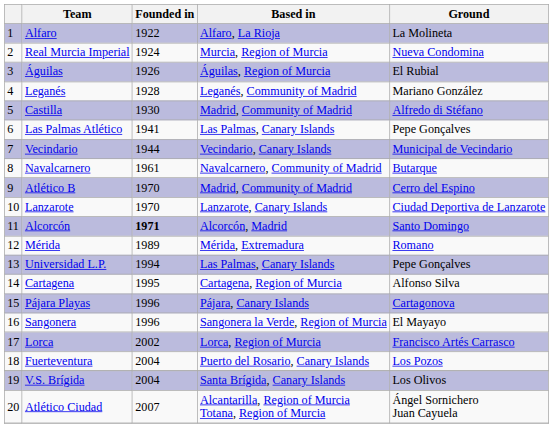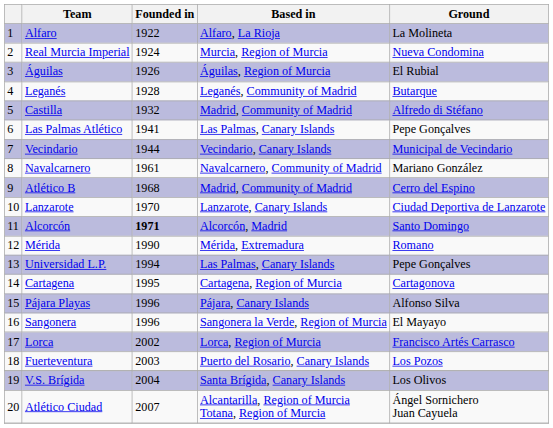Leganés | Ground: Mariano González -> Butarque
Castilla | Founded in: 1930 -> 1932
Navalcarnero | Ground: Butarque -> Mariano González
Atlético B | Founded in: 1970 -> 1968
Mérida | Founded in: 1989 -> 1990
Cartagena | Ground: Alfonso Silva -> Cartagonova
Pájara Playas | Ground: Cartagonova -> Alfonso Silva
Fuerteventura | Founded in: 2004 -> 2003
